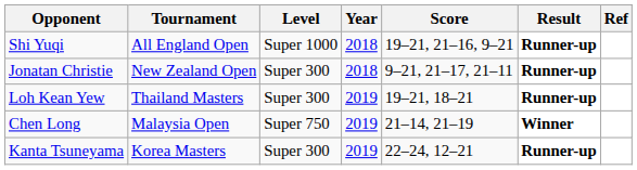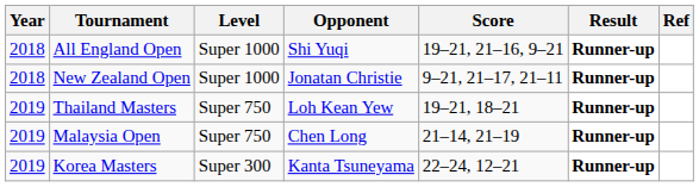columns swapped: Year <-> Opponent
New Zealand Open | Level: Super 300 -> Super 1000
Thailand Masters | Level: Super 300 -> Super 750
Malaysia Open | Result: Winner -> Runner-up
